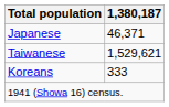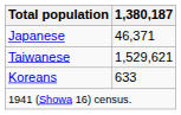Koreans | 1,380,187: 333 -> 633
